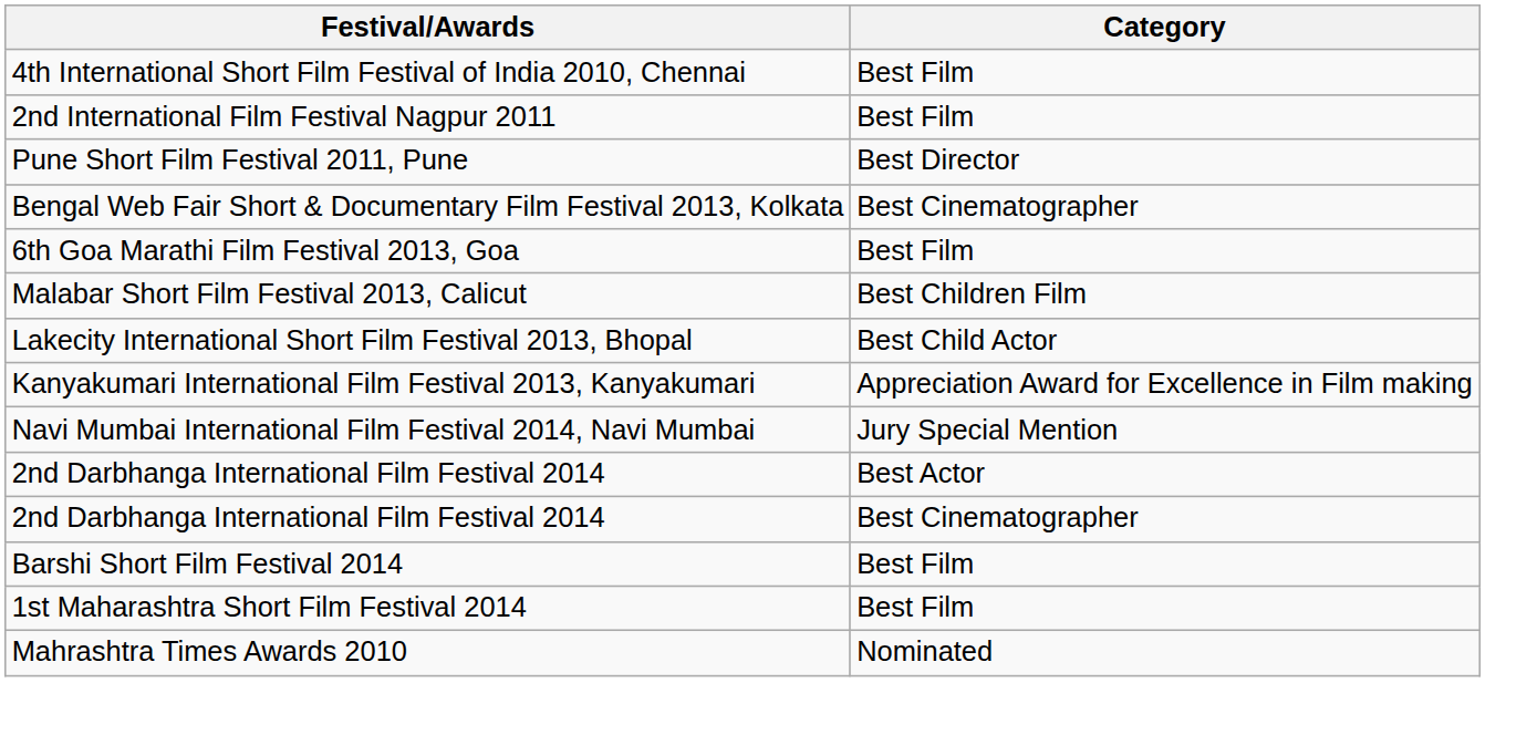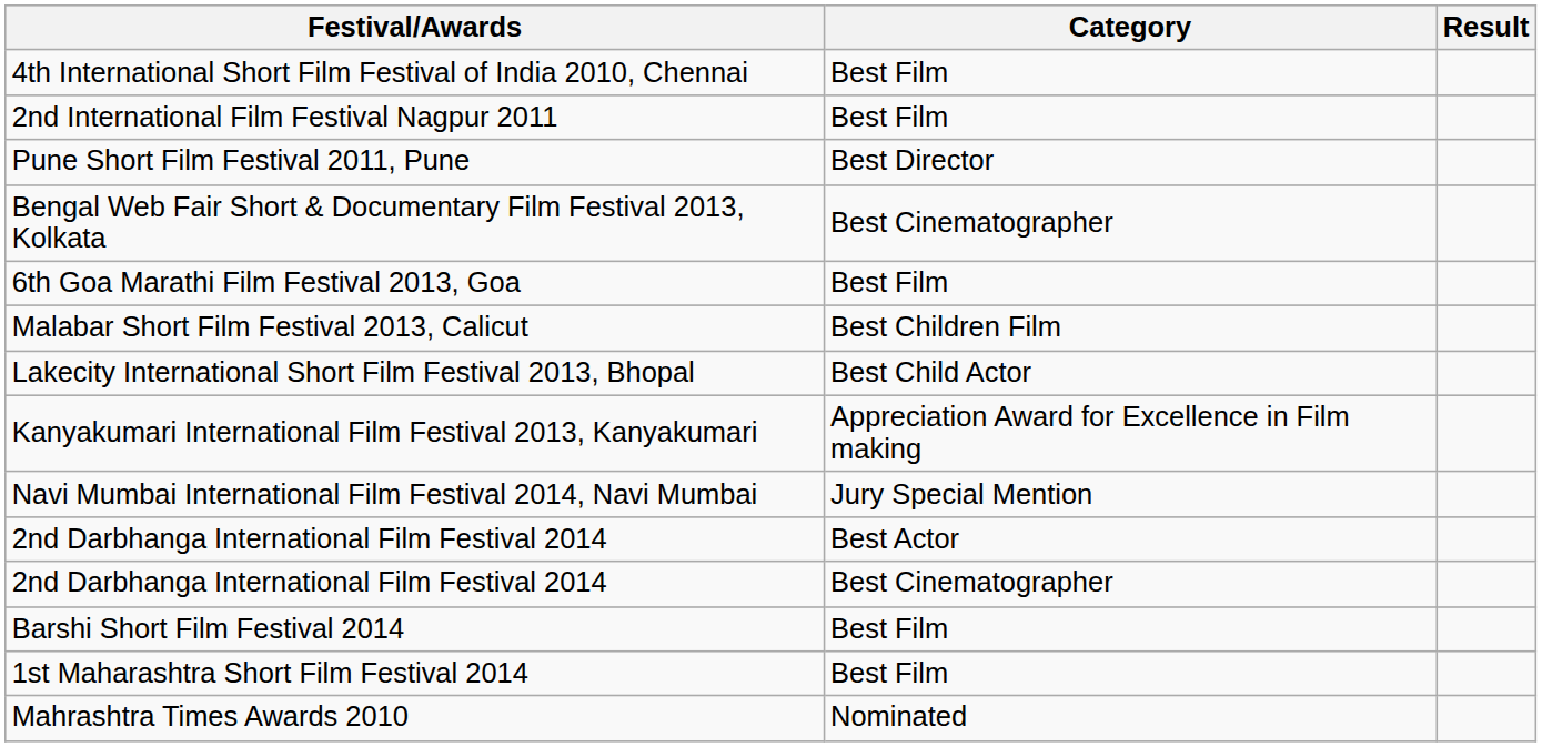+ column: Result
